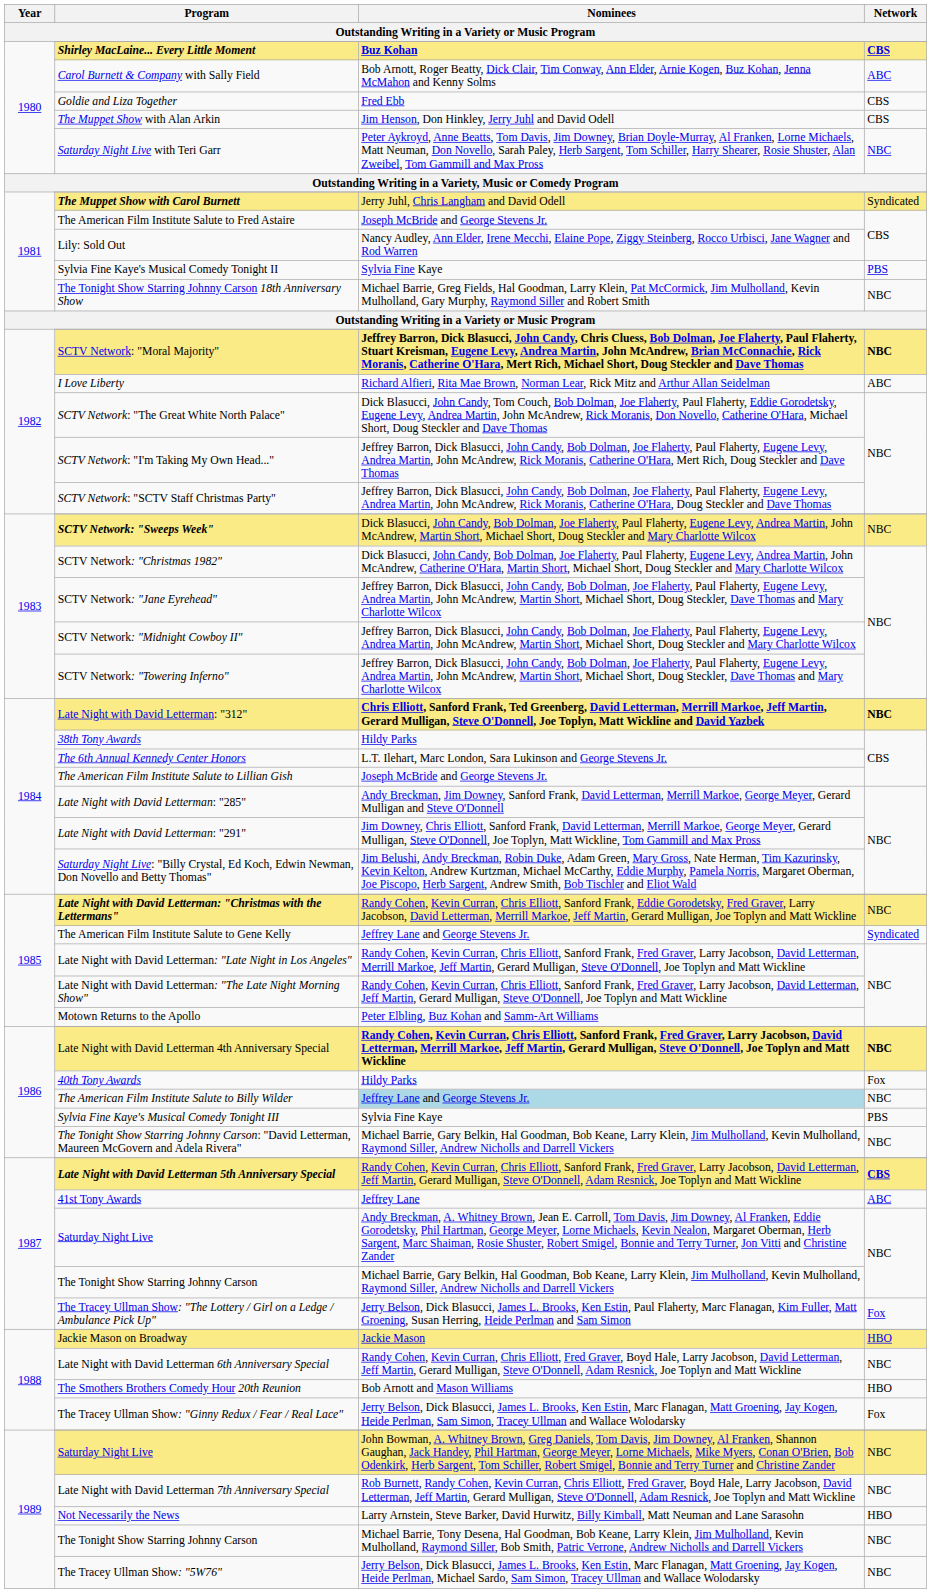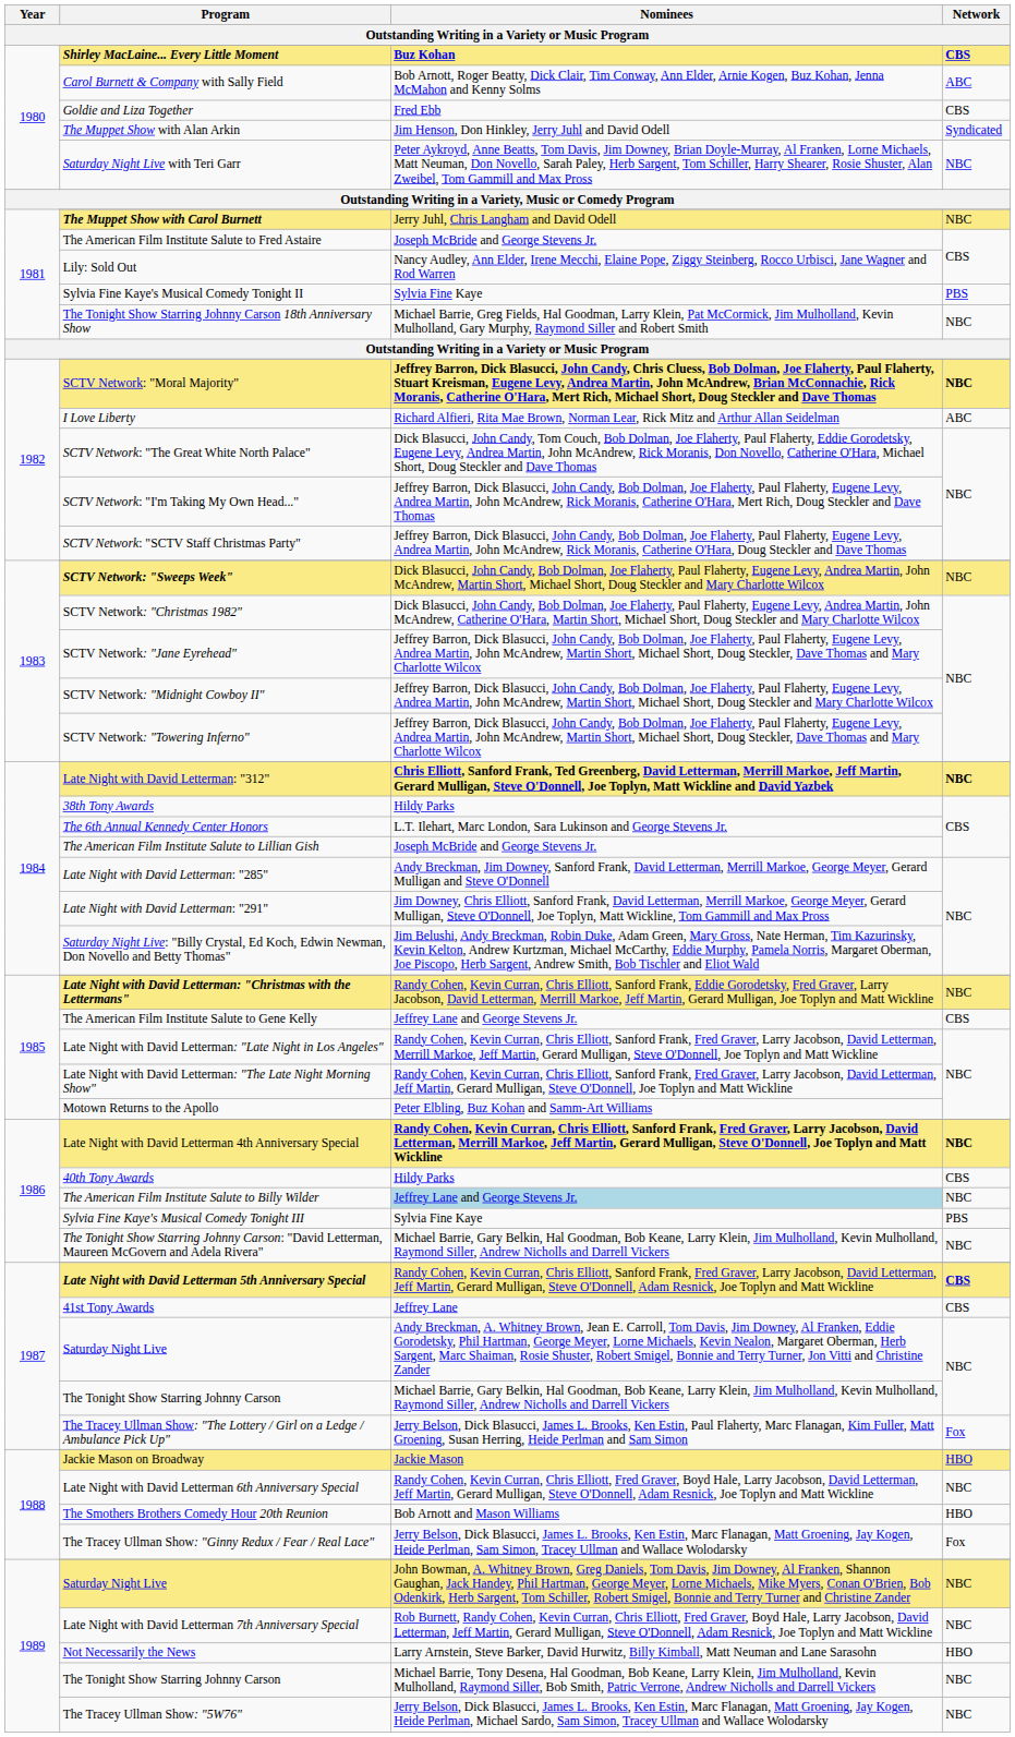The Muppet Show with Alan Arkin | Network: CBS -> Syndicated
The Muppet Show with Carol Burnett | Network: Syndicated -> NBC
The American Film Institute Salute to Gene Kelly | Network: Syndicated -> CBS
40th Tony Awards | Network: Fox -> CBS
41st Tony Awards | Network: ABC -> CBS
